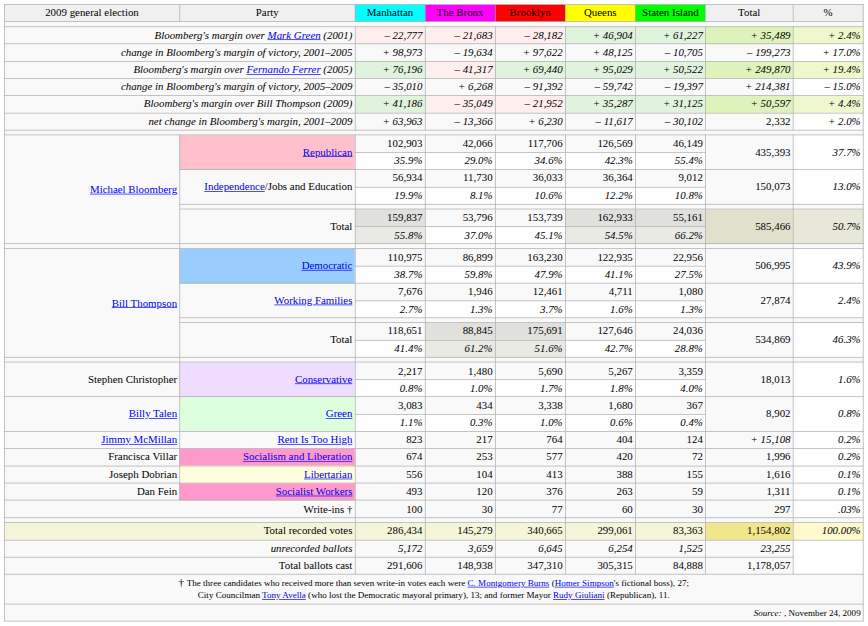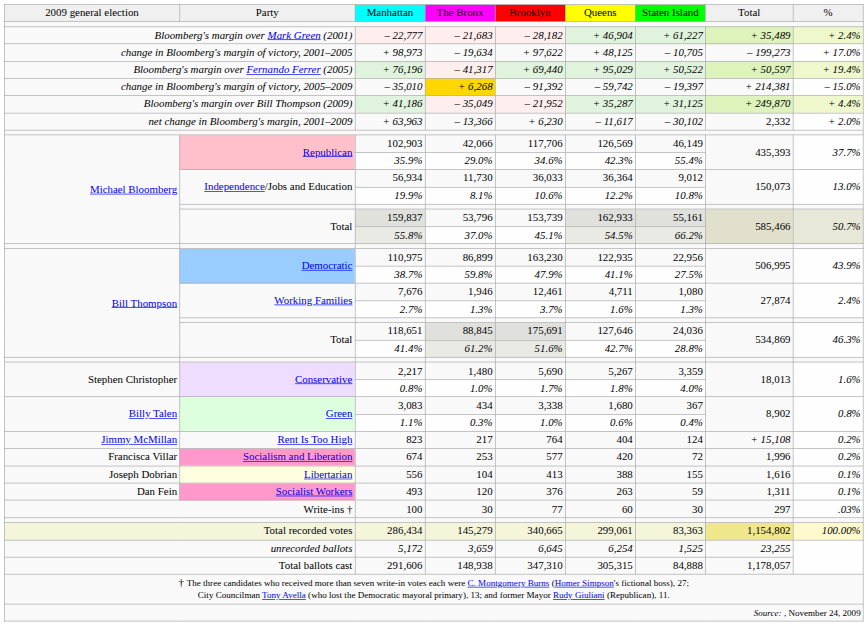+ 76,196 | column 8: + 249,870 -> + 50,597
– 35,010 | column 4: no background -> gold background
+ 41,186 | column 8: + 50,597 -> + 249,870
